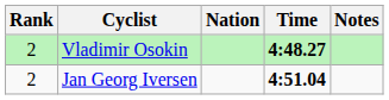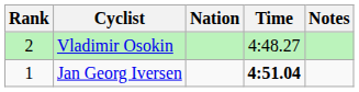Vladimir Osokin | Time: bold -> normal
Jan Georg Iversen | Rank: 2 -> 1
